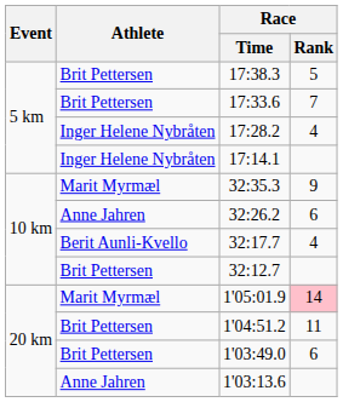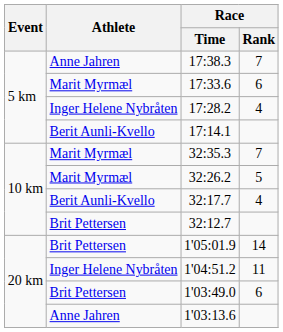17:38.3 | Athlete: Brit Pettersen -> Anne Jahren
17:38.3 | Race / Rank: 5 -> 7
17:33.6 | Athlete: Brit Pettersen -> Marit Myrmæl
17:33.6 | Race / Rank: 7 -> 6
17:14.1 | Athlete: Inger Helene Nybråten -> Berit Aunli-Kvello
32:35.3 | Race / Rank: 9 -> 7
32:26.2 | Athlete: Anne Jahren -> Marit Myrmæl
32:26.2 | Race / Rank: 6 -> 5
1'05:01.9 | Athlete: Marit Myrmæl -> Brit Pettersen
1'05:01.9 | Race / Rank: pink background -> no background
1'04:51.2 | Athlete: Brit Pettersen -> Inger Helene Nybråten
